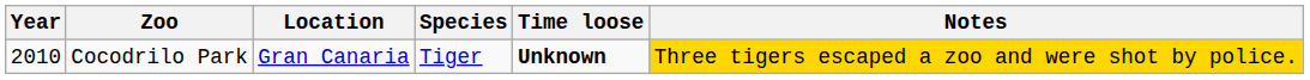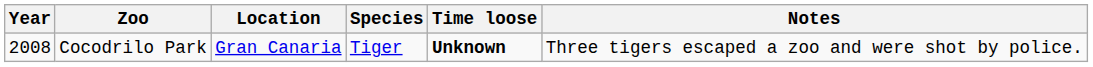Cocodrilo Park | Year: 2010 -> 2008
Cocodrilo Park | Notes: gold background -> no background
